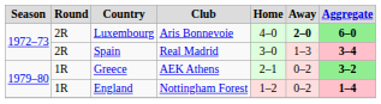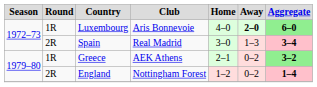Luxembourg | Round: 2R -> 1R
England | Round: 1R -> 2R
